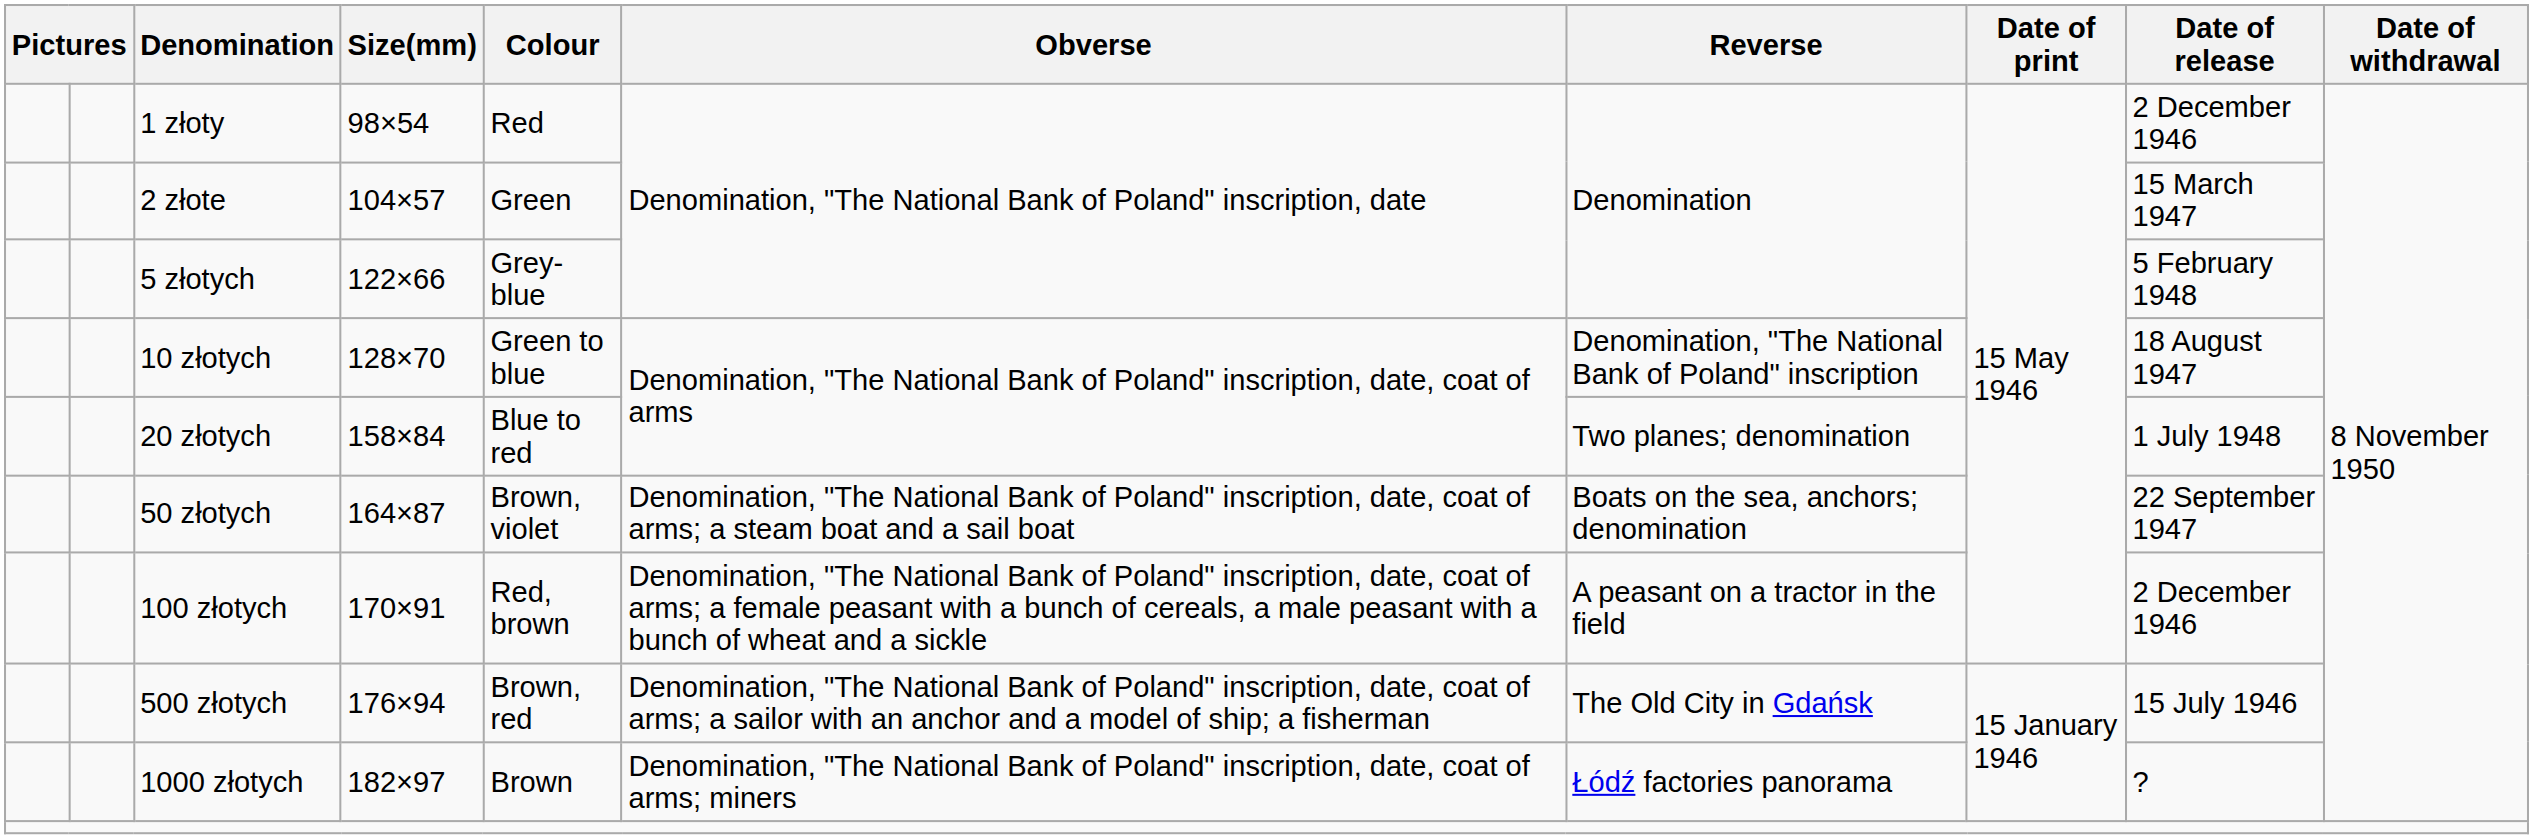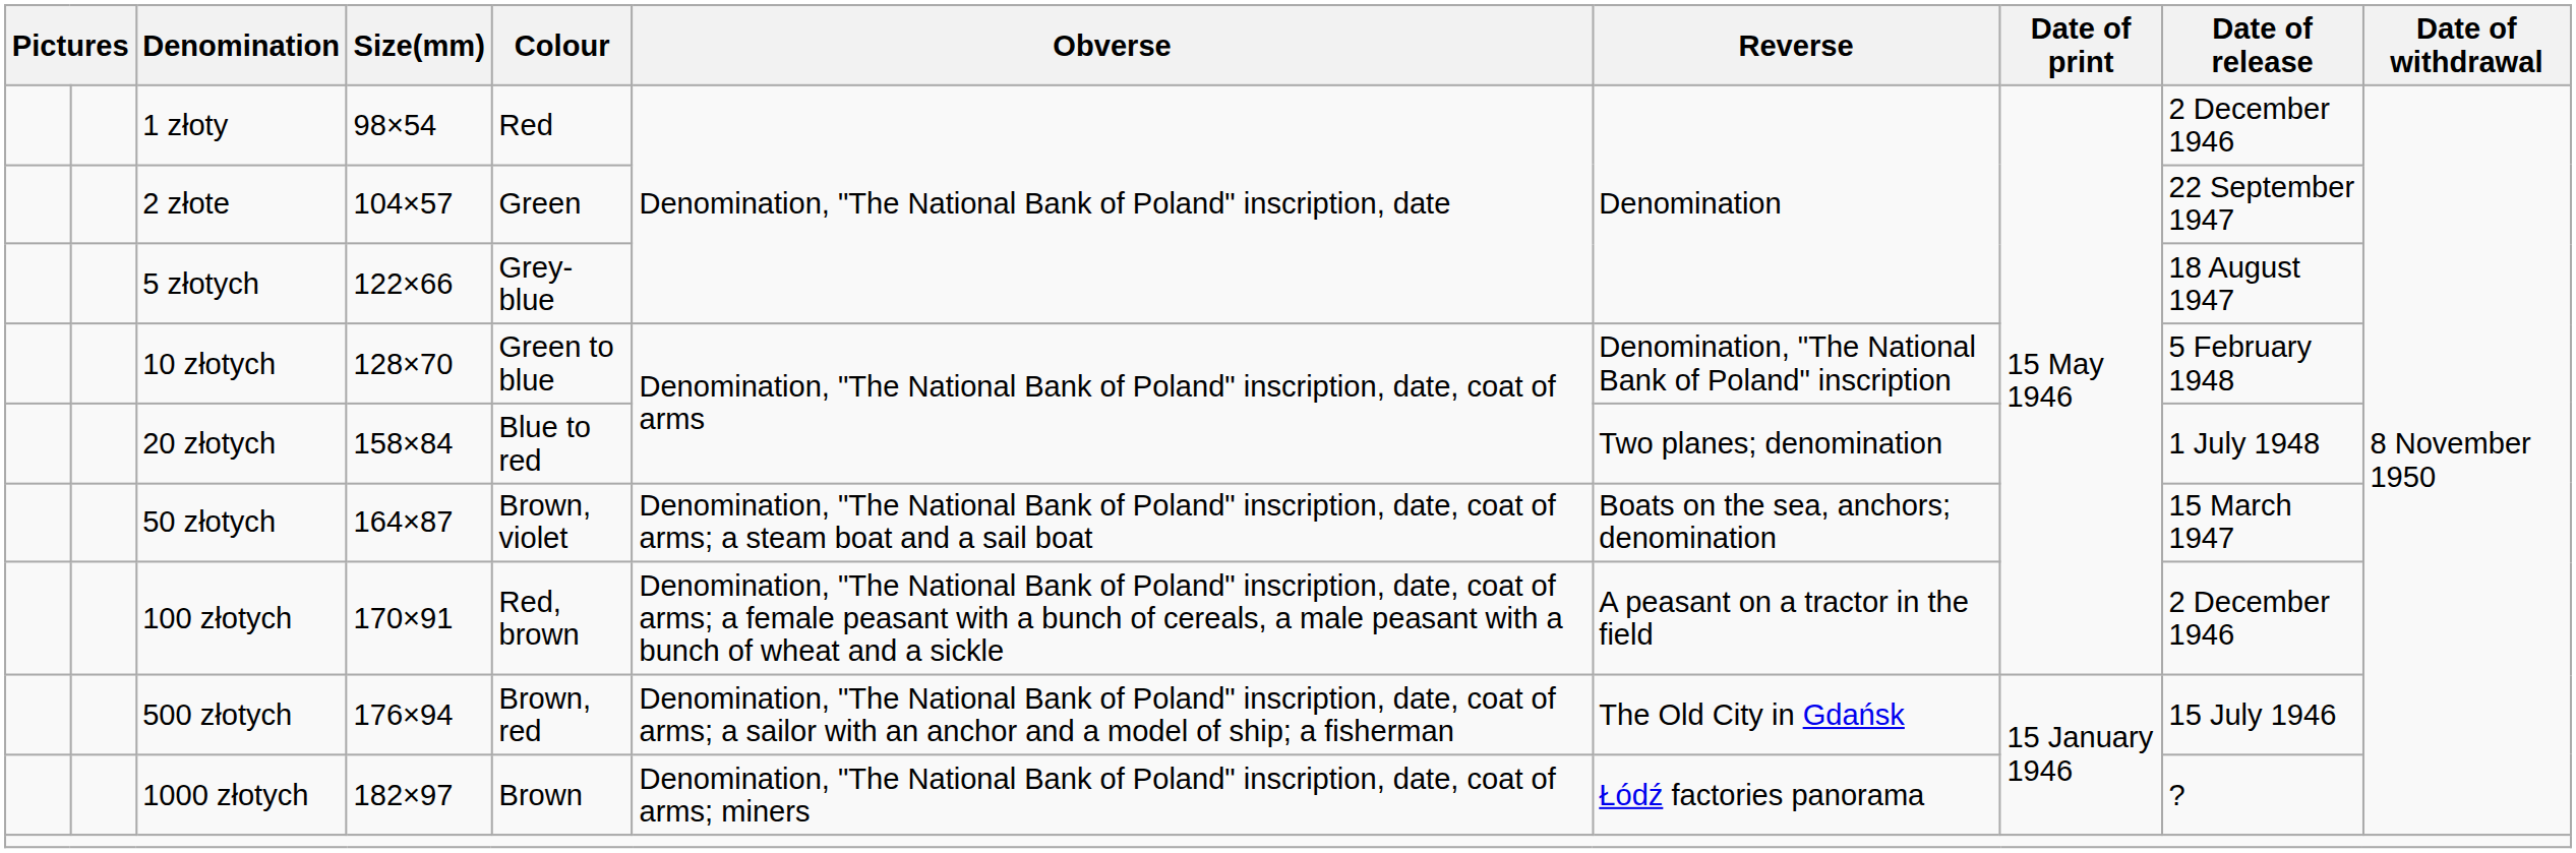2 złote | Date of release: 15 March 1947 -> 22 September 1947
5 złotych | Date of release: 5 February 1948 -> 18 August 1947
10 złotych | Date of release: 18 August 1947 -> 5 February 1948
50 złotych | Date of release: 22 September 1947 -> 15 March 1947
